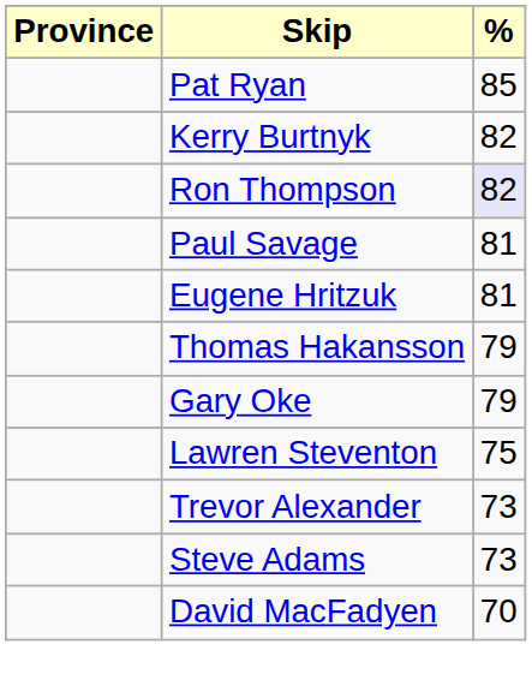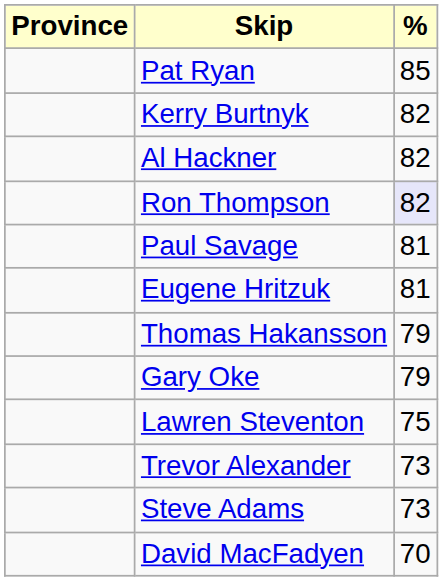+ row: Al Hackner | 82
